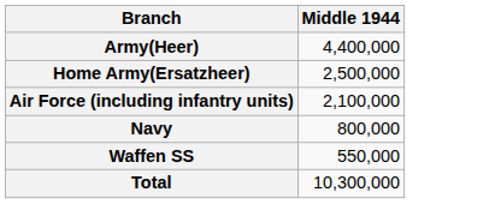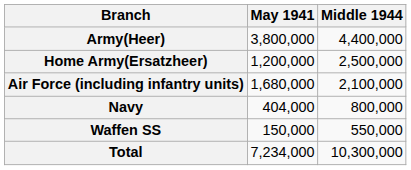+ column: May 1941 | 3,800,000 | 1,200,000 | 1,680,000 | 404,000 | 150,000 | 7,234,000
